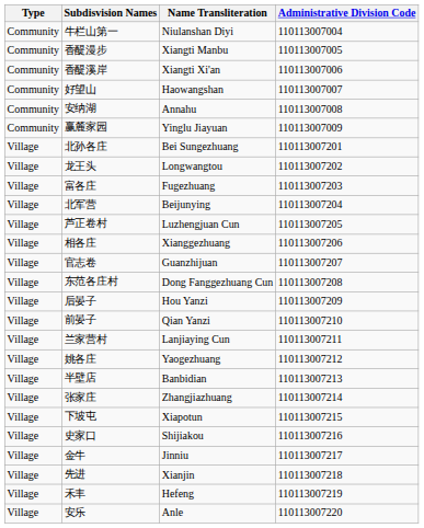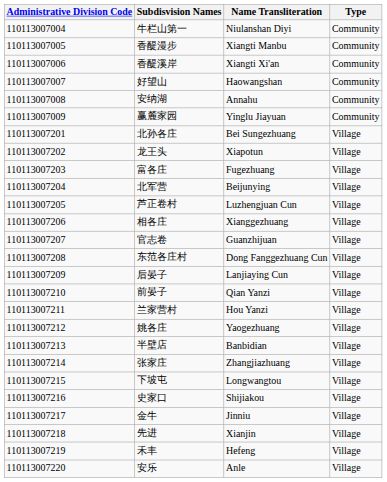columns swapped: Administrative Division Code <-> Type
龙王头 | Name Transliteration: Longwangtou -> Xiapotun
后晏子 | Name Transliteration: Hou Yanzi -> Lanjiaying Cun
兰家营村 | Name Transliteration: Lanjiaying Cun -> Hou Yanzi
下坡屯 | Name Transliteration: Xiapotun -> Longwangtou
